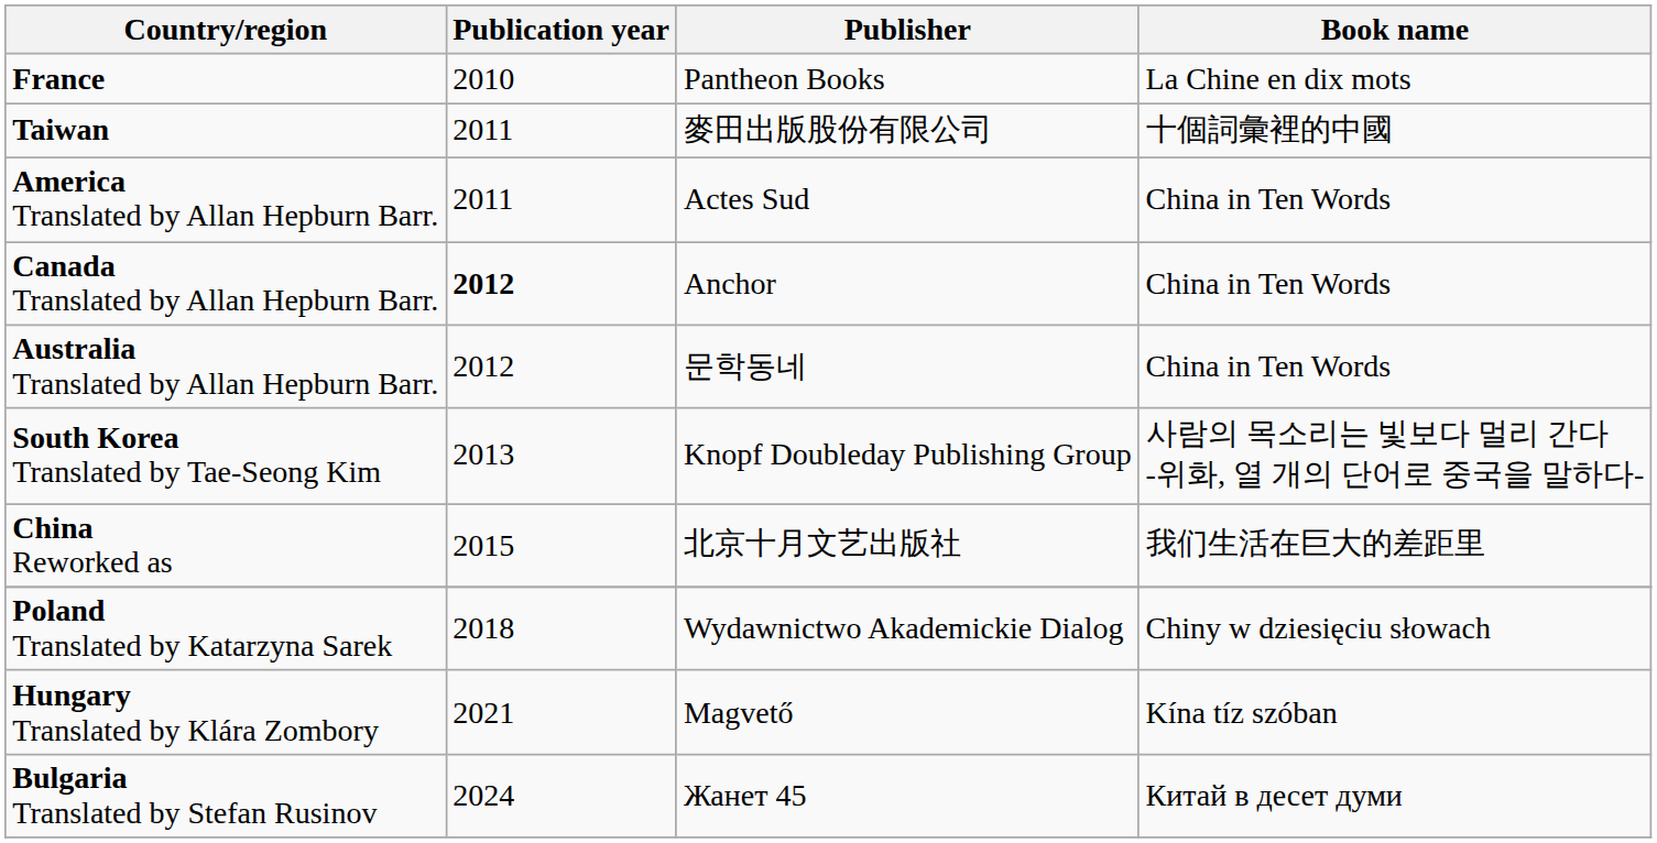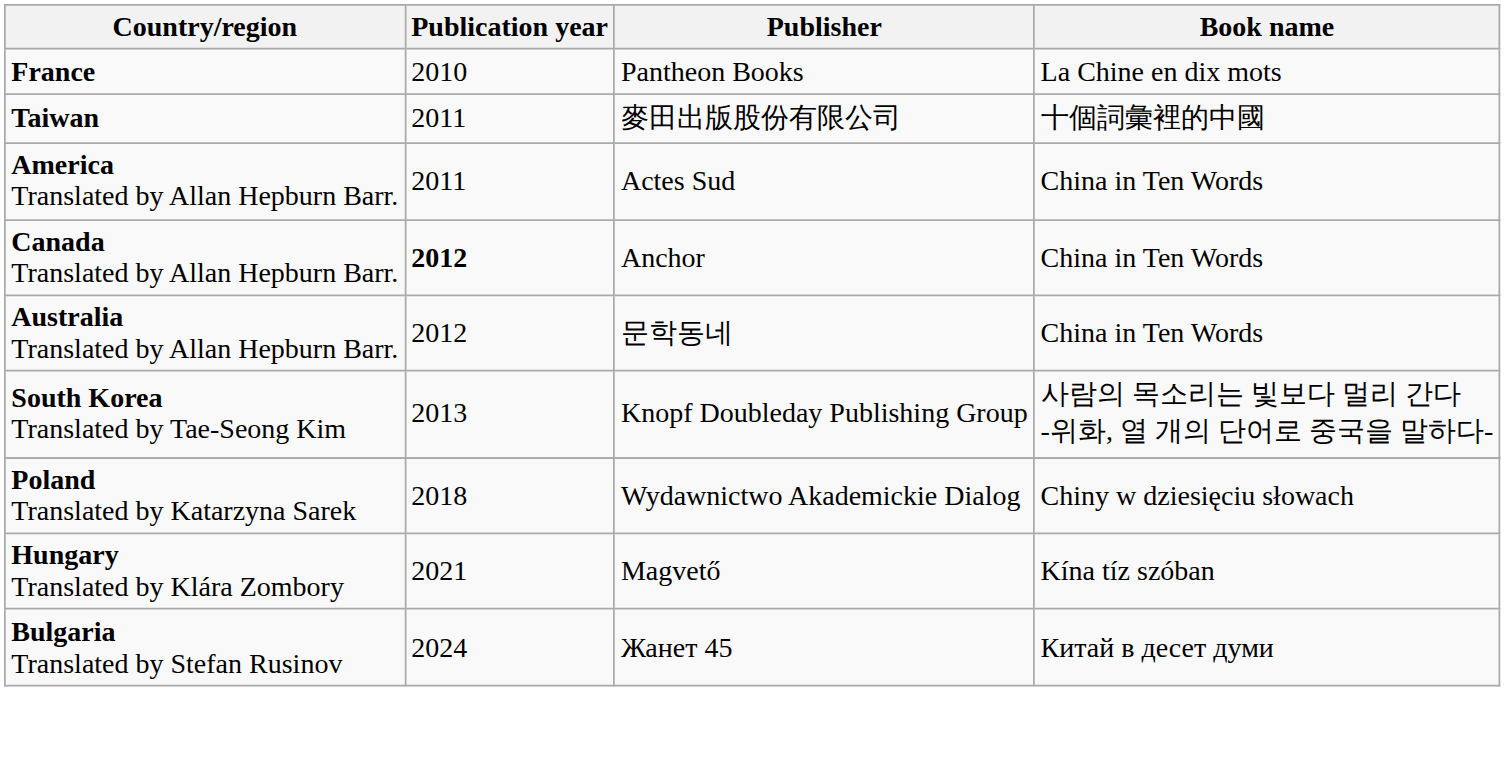- row: China Reworked as | 2015 | 北京十月文艺出版社 | 我们生活在巨大的差距里
